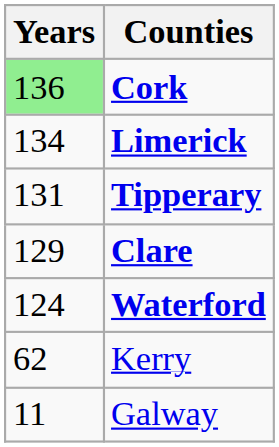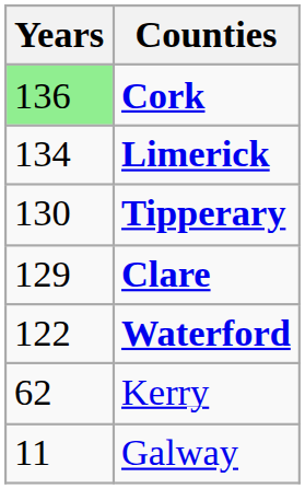Tipperary | Years: 131 -> 130
Waterford | Years: 124 -> 122
